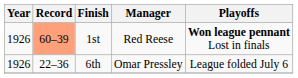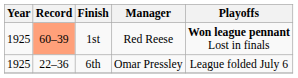1st | Year: 1926 -> 1925
6th | Year: 1926 -> 1925
